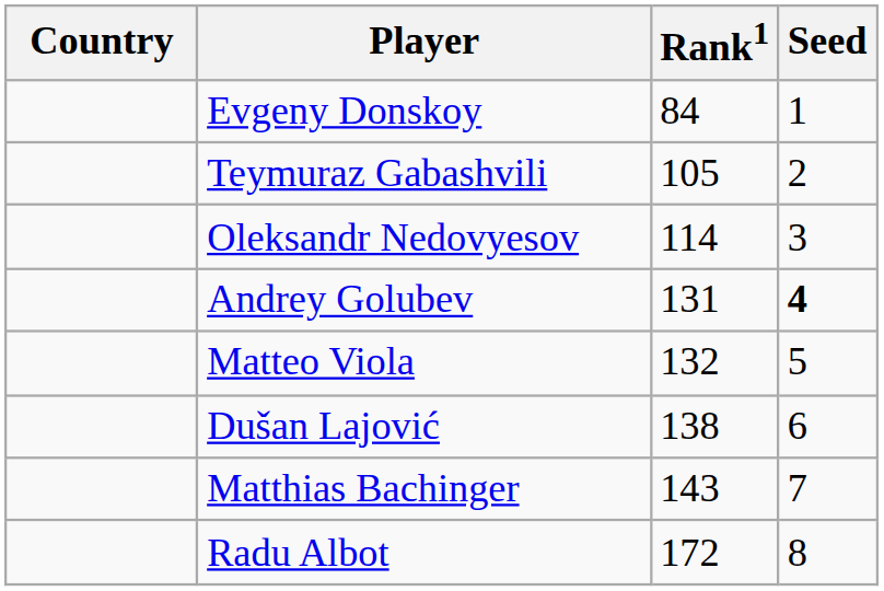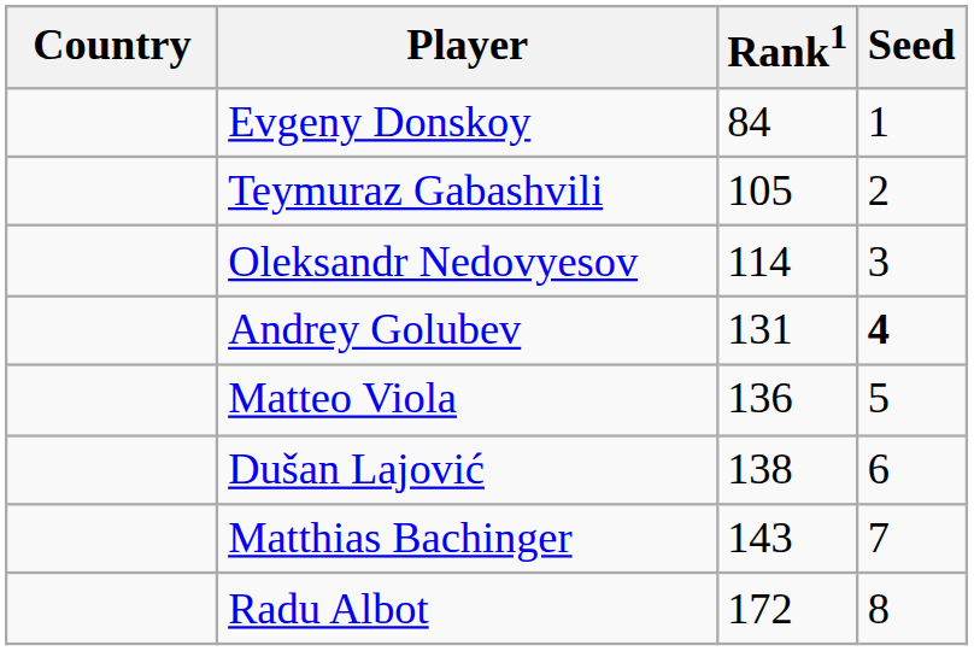Matteo Viola | Rank1: 132 -> 136
